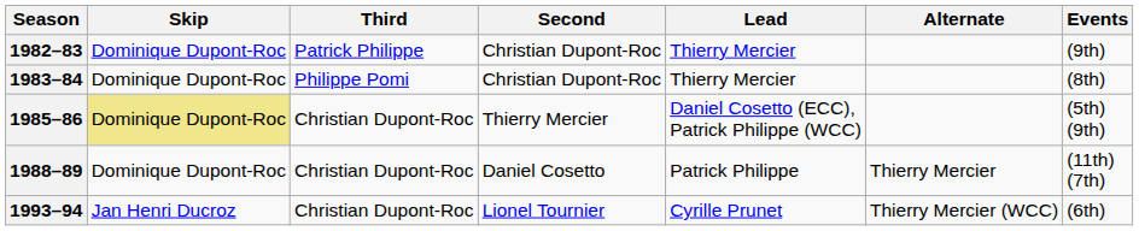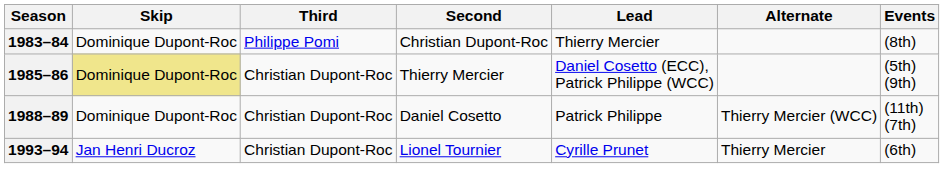- row: 1982–83 | Dominique Dupont-Roc | Patrick Philippe | Christian Dupont-Roc | Thierry Mercier | (9th)
1988–89 | Alternate: Thierry Mercier -> Thierry Mercier (WCC)
1993–94 | Alternate: Thierry Mercier (WCC) -> Thierry Mercier
